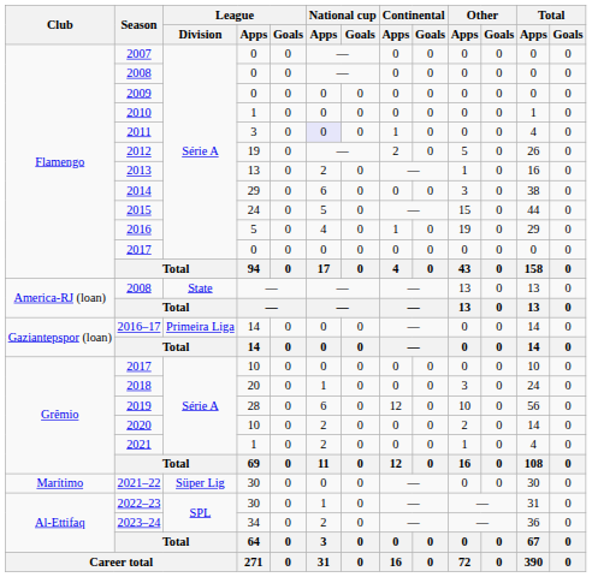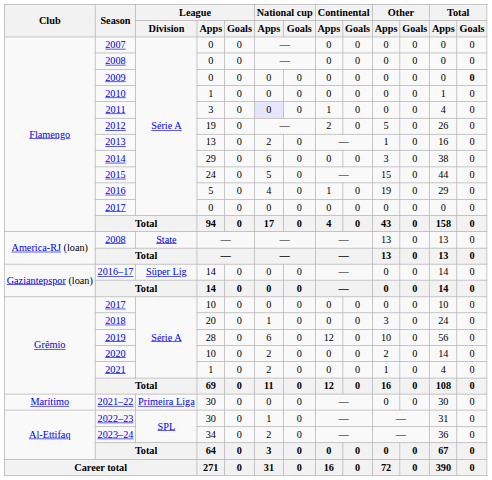2009 | Total / Goals: normal -> bold
2016–17 | League / Division: Primeira Liga -> Süper Lig
2021–22 | League / Division: Süper Lig -> Primeira Liga
